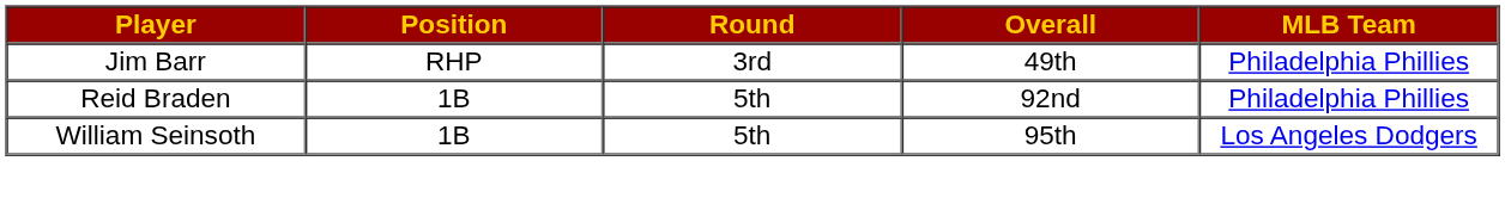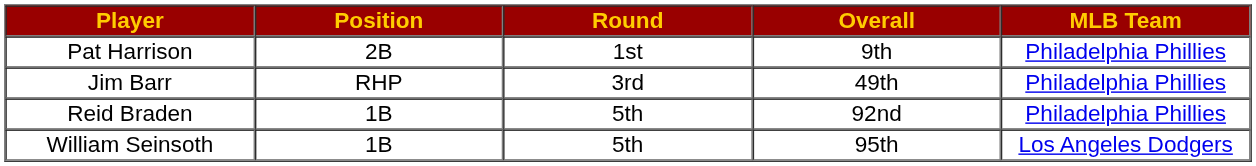+ row: Pat Harrison | 2B | 1st | 9th | Philadelphia Phillies
